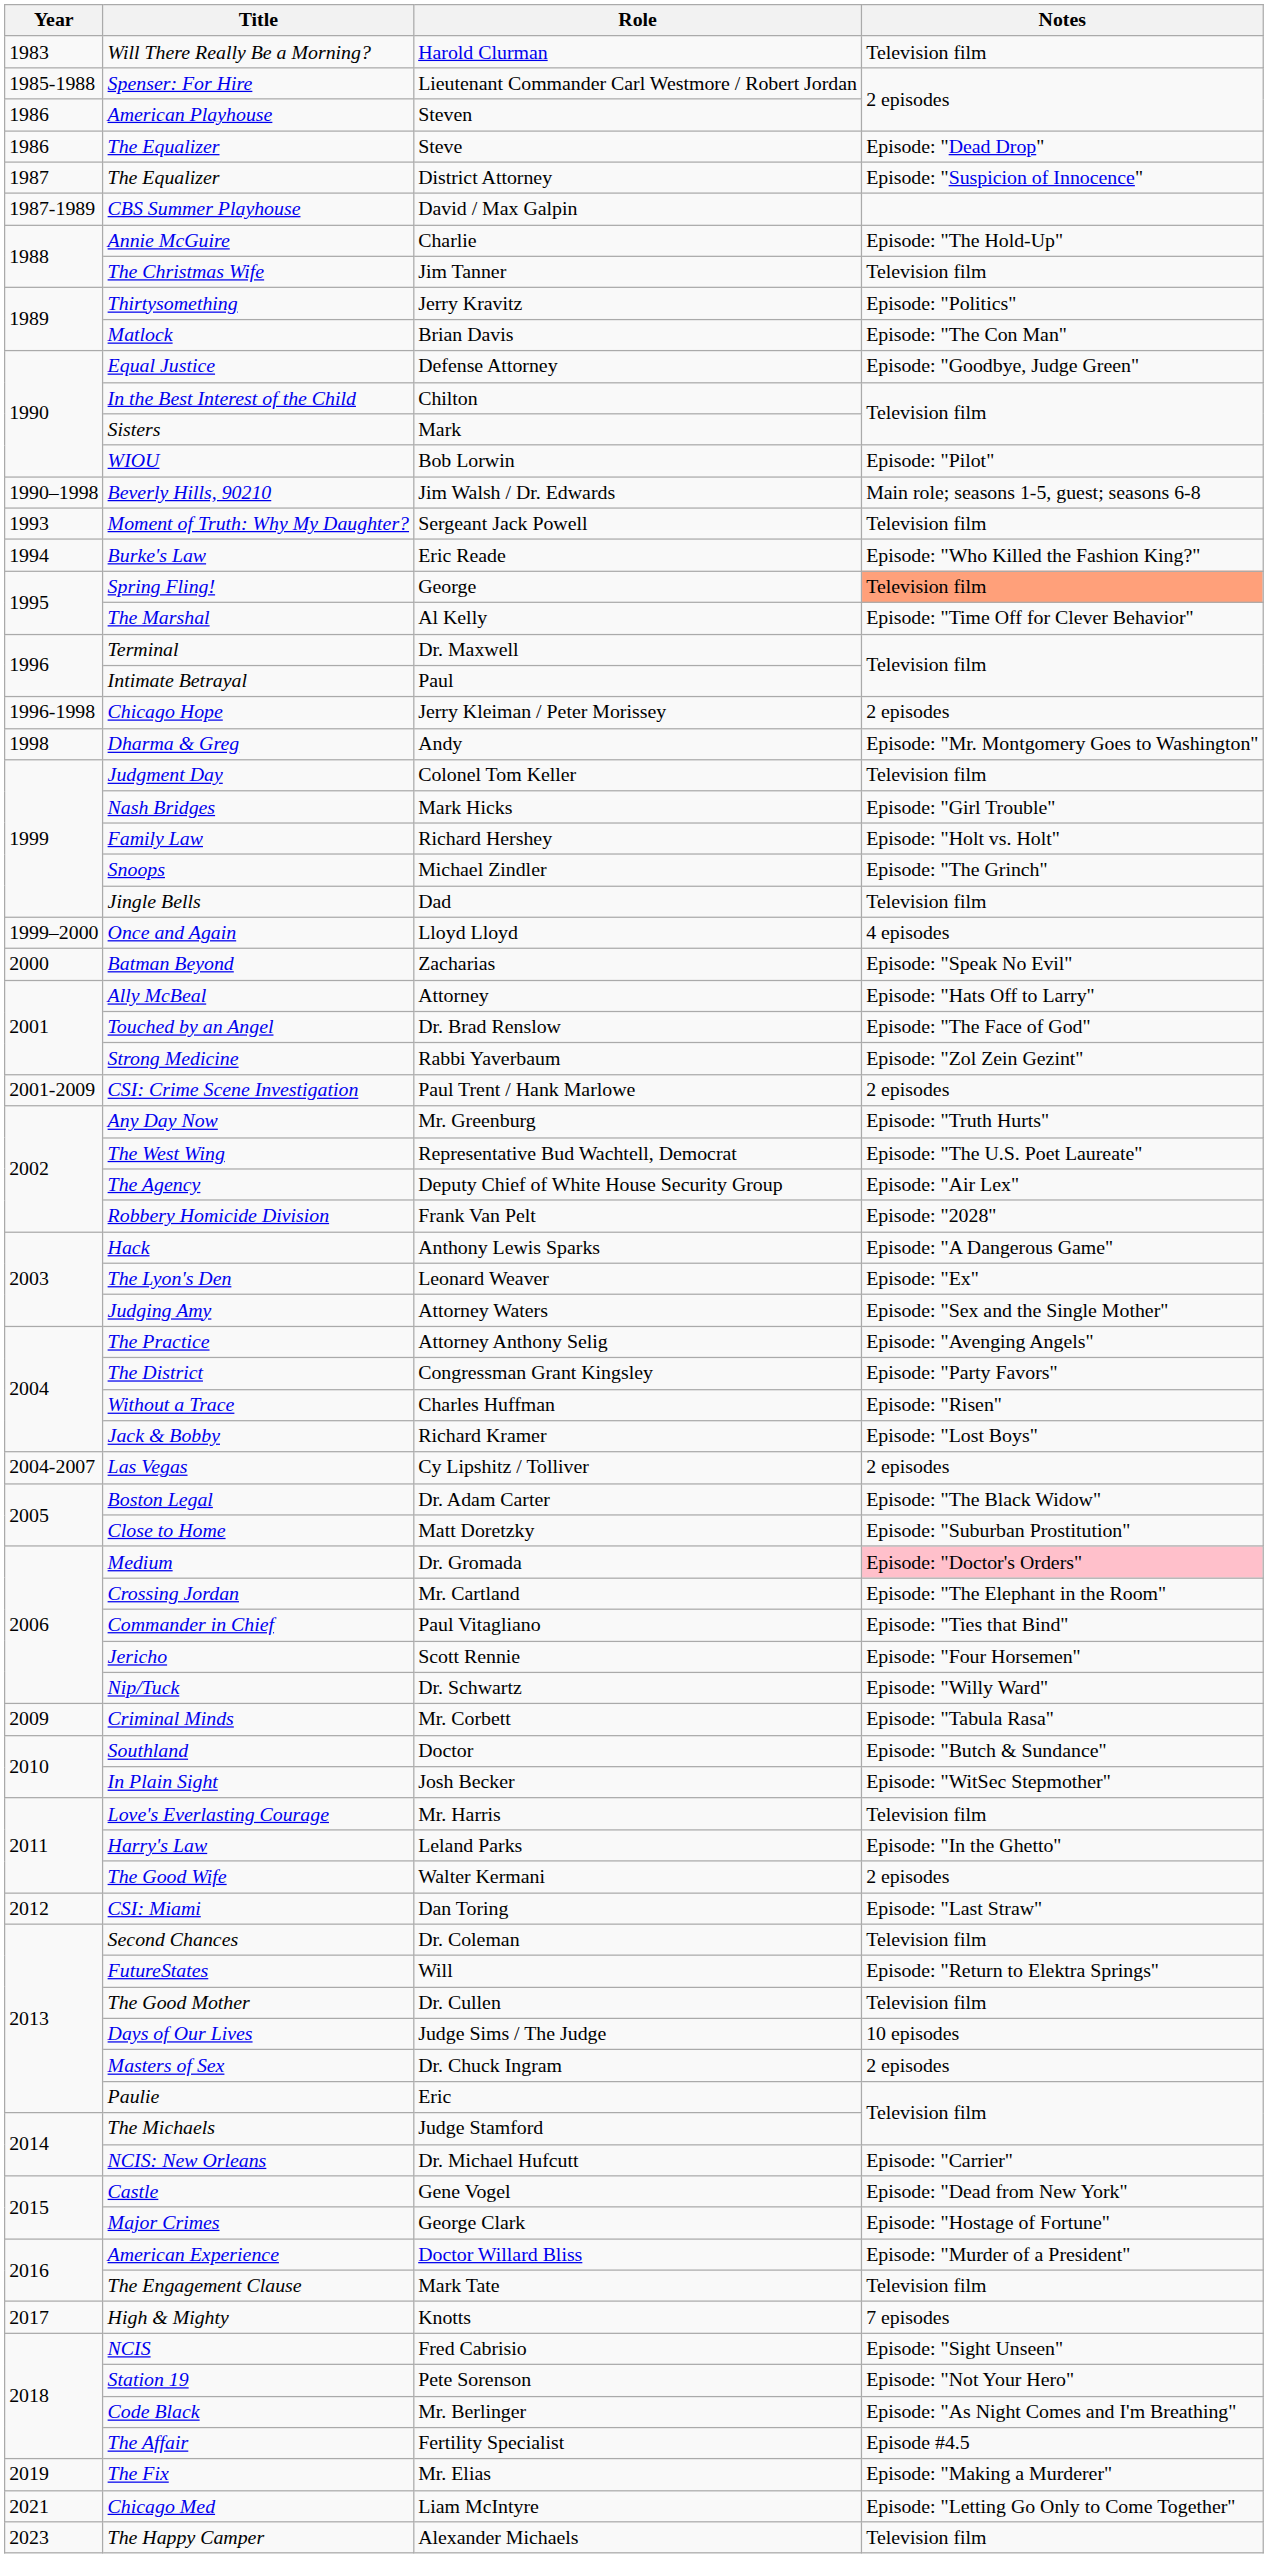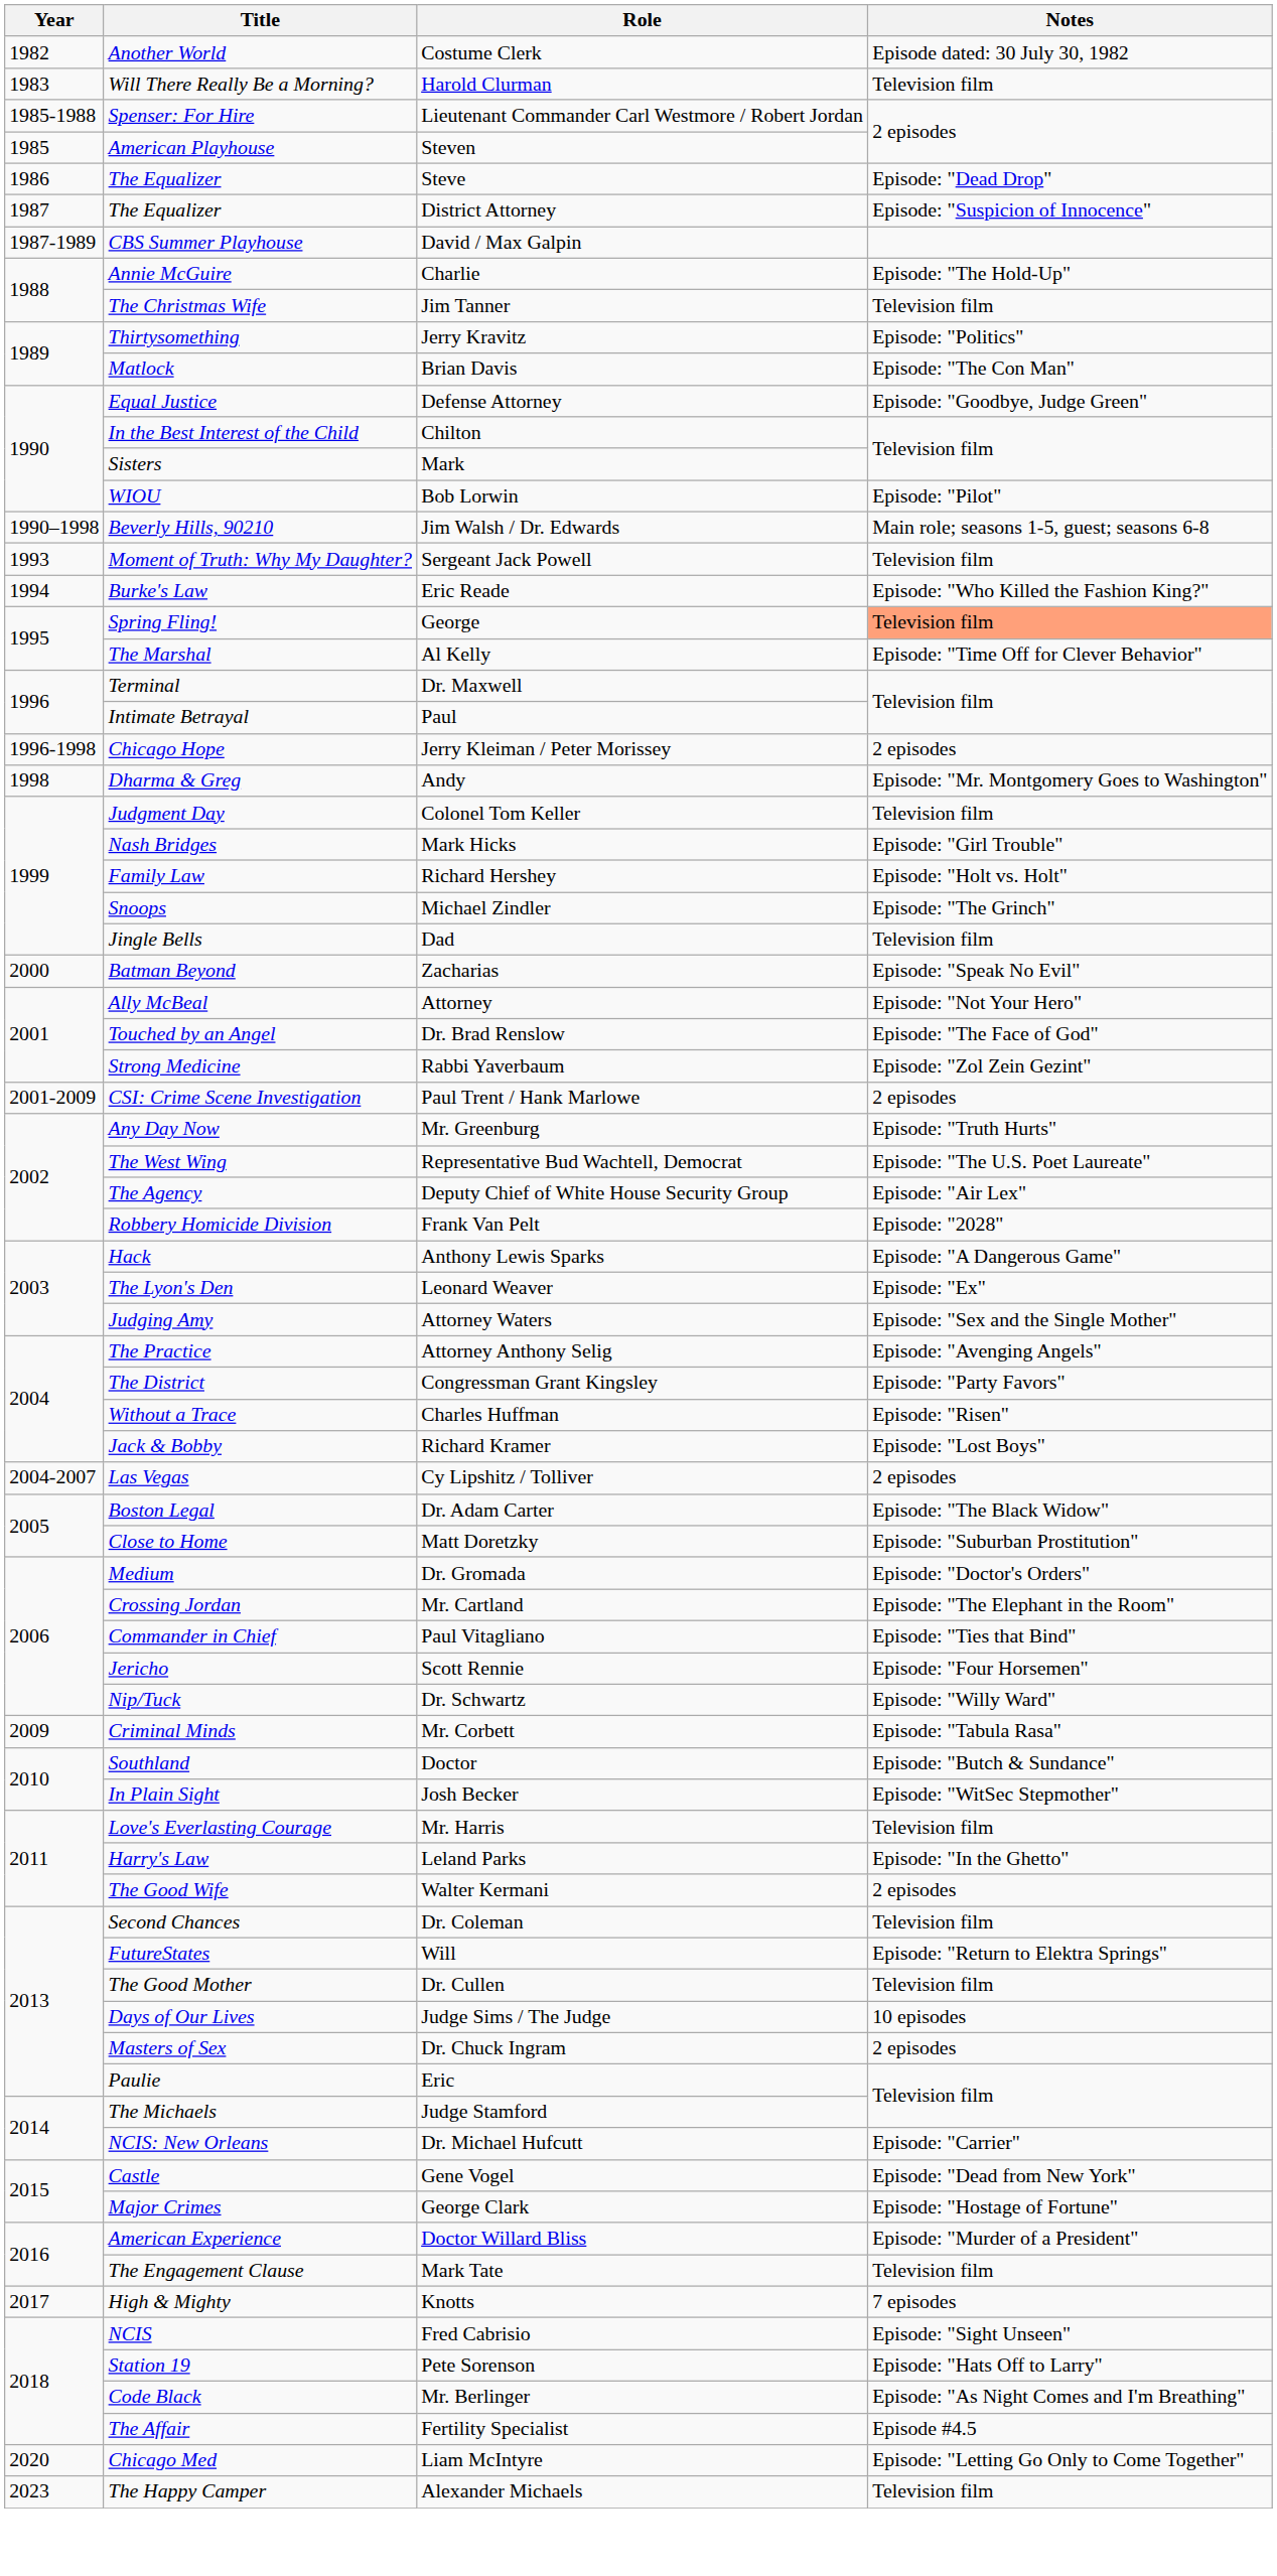+ row: 1982 | Another World | Costume Clerk | Episode dated: 30 July 30, 1982
Steven | Year: 1986 -> 1985
- row: 1999–2000 | Once and Again | Lloyd Lloyd | 4 episodes
Attorney | Notes: Episode: "Hats Off to Larry" -> Episode: "Not Your Hero"
Dr. Gromada | Notes: pink background -> no background
- row: 2012 | CSI: Miami | Dan Toring | Episode: "Last Straw"
Pete Sorenson | Notes: Episode: "Not Your Hero" -> Episode: "Hats Off to Larry"
- row: 2019 | The Fix | Mr. Elias | Episode: "Making a Murderer"
Liam McIntyre | Year: 2021 -> 2020
